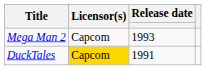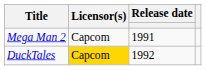Mega Man 2 | Release date: 1993 -> 1991
DuckTales | Release date: 1991 -> 1992
